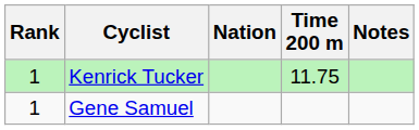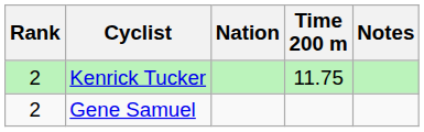Kenrick Tucker | Rank: 1 -> 2
Gene Samuel | Rank: 1 -> 2
